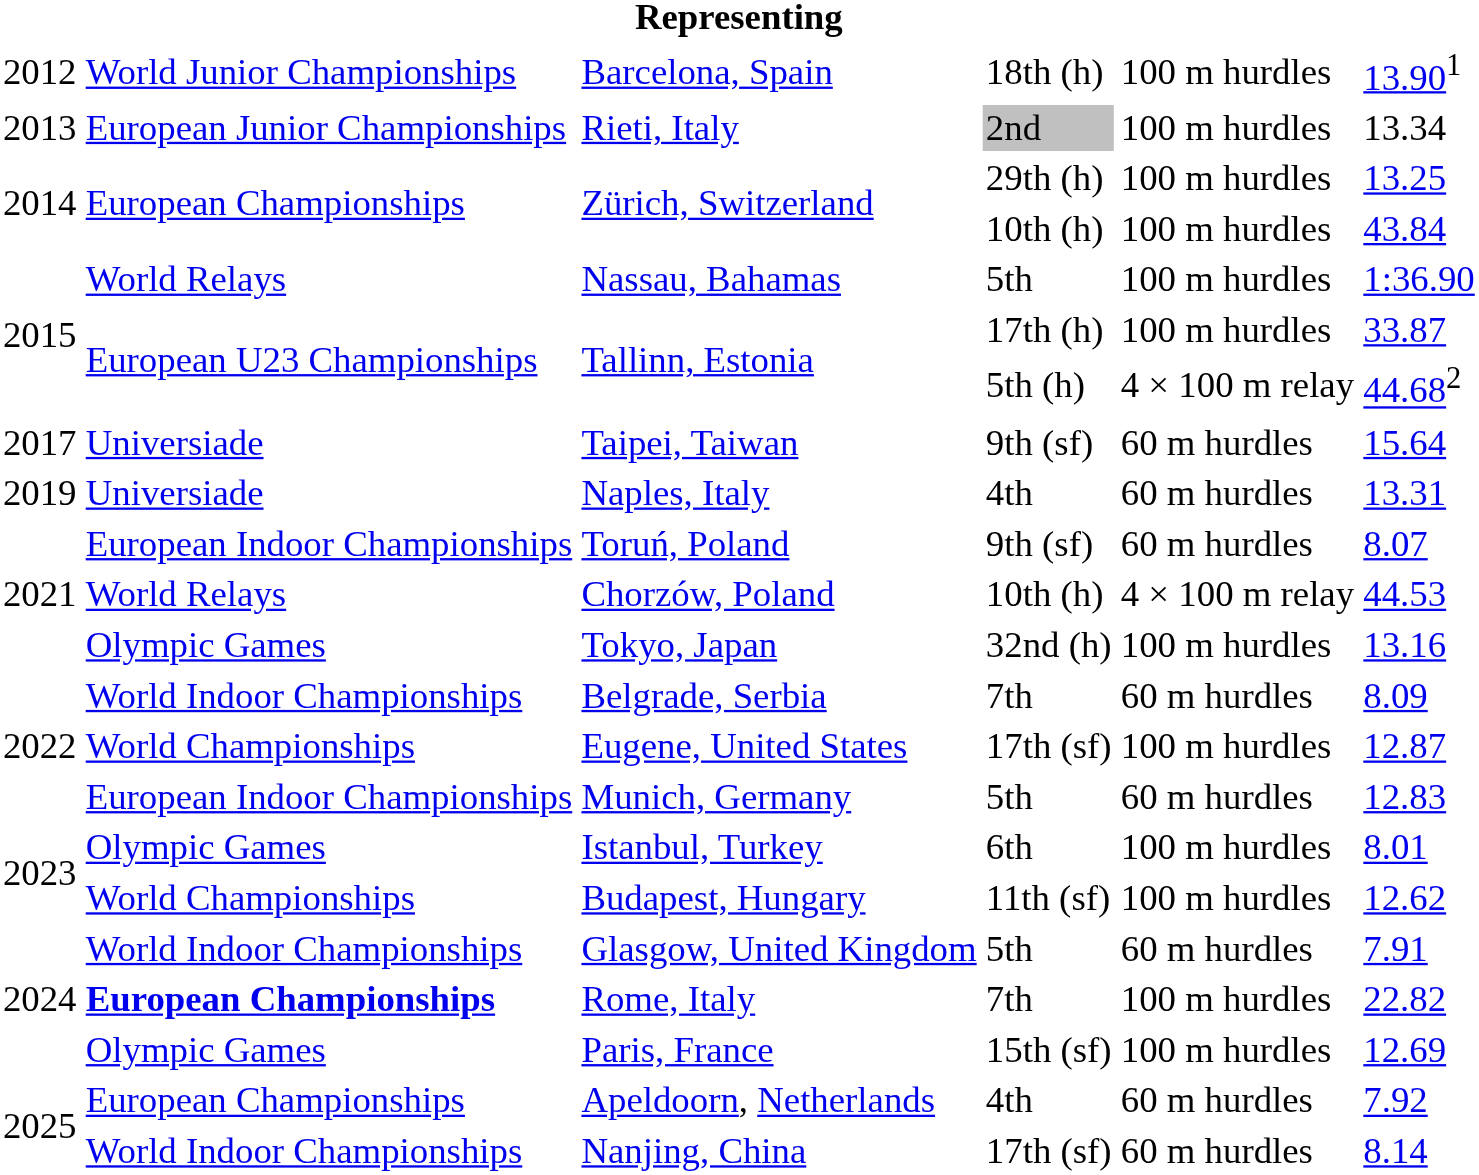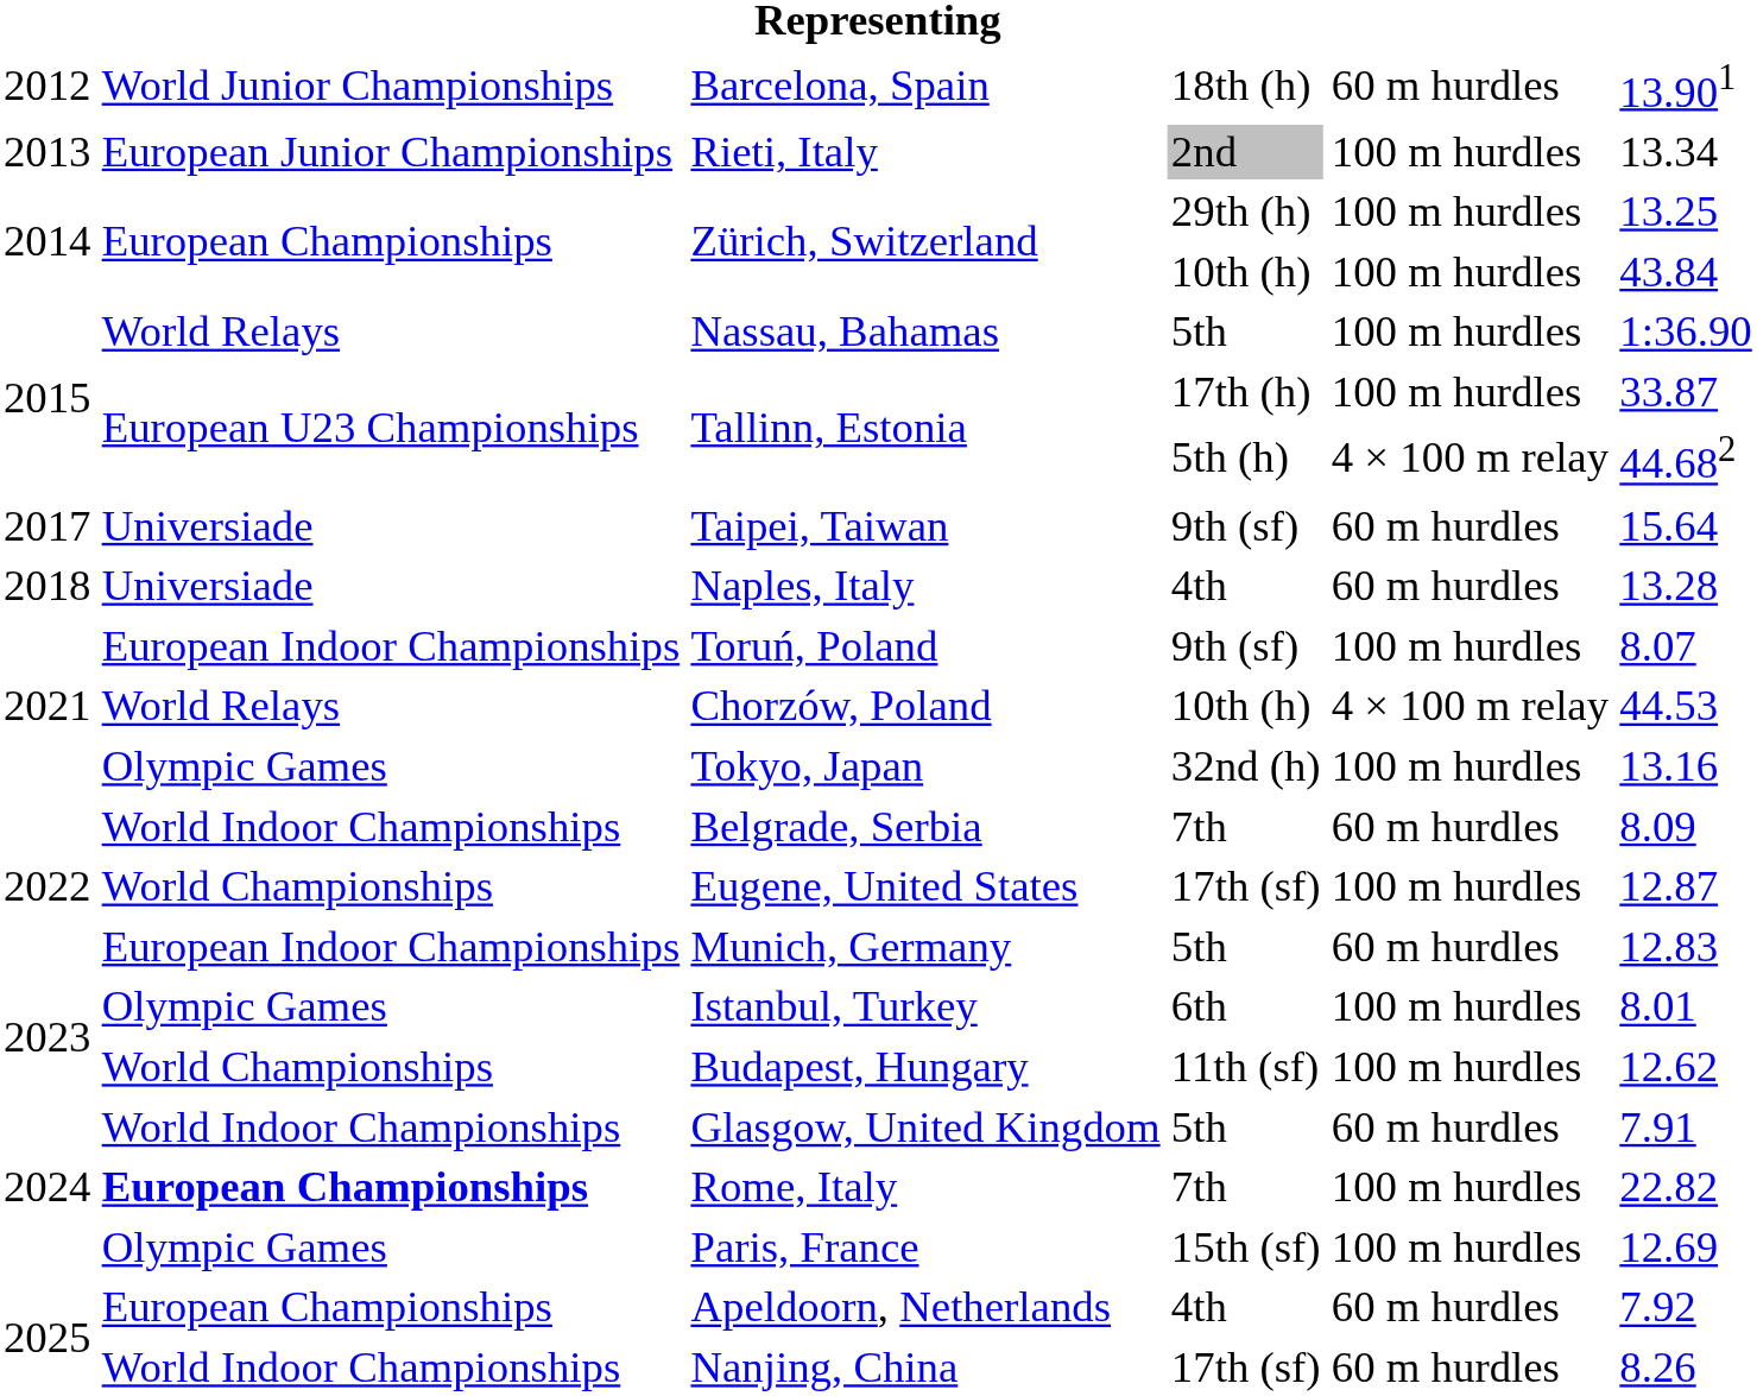Barcelona, Spain | column 5: 100 m hurdles -> 60 m hurdles
Naples, Italy | column 1: 2019 -> 2018
Naples, Italy | column 6: 13.31 -> 13.28
Toruń, Poland | column 5: 60 m hurdles -> 100 m hurdles
Nanjing, China | column 6: 8.14 -> 8.26
